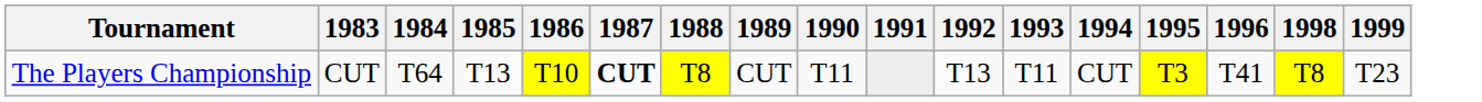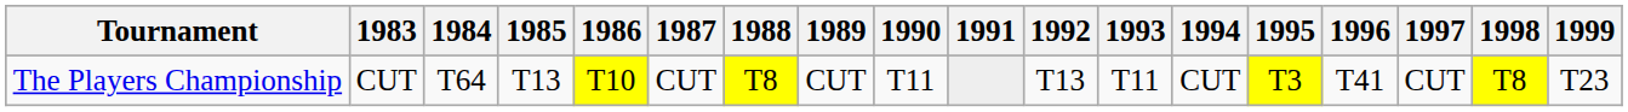+ column: 1997 | CUT
The Players Championship | 1987: bold -> normal
